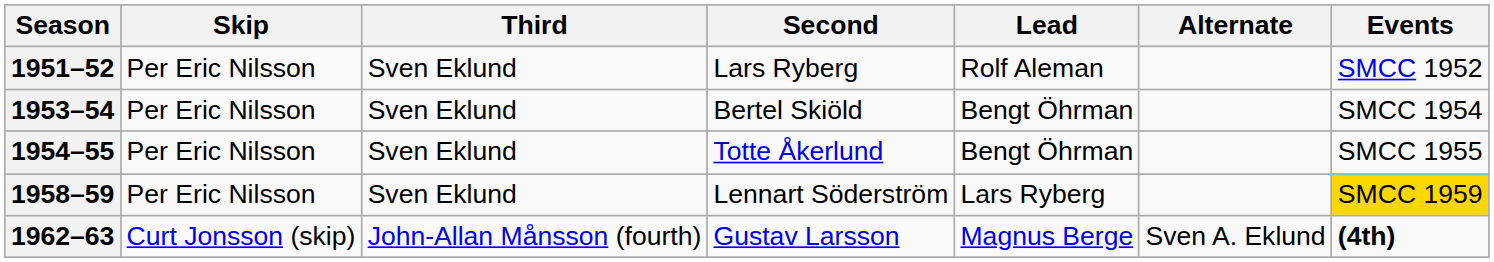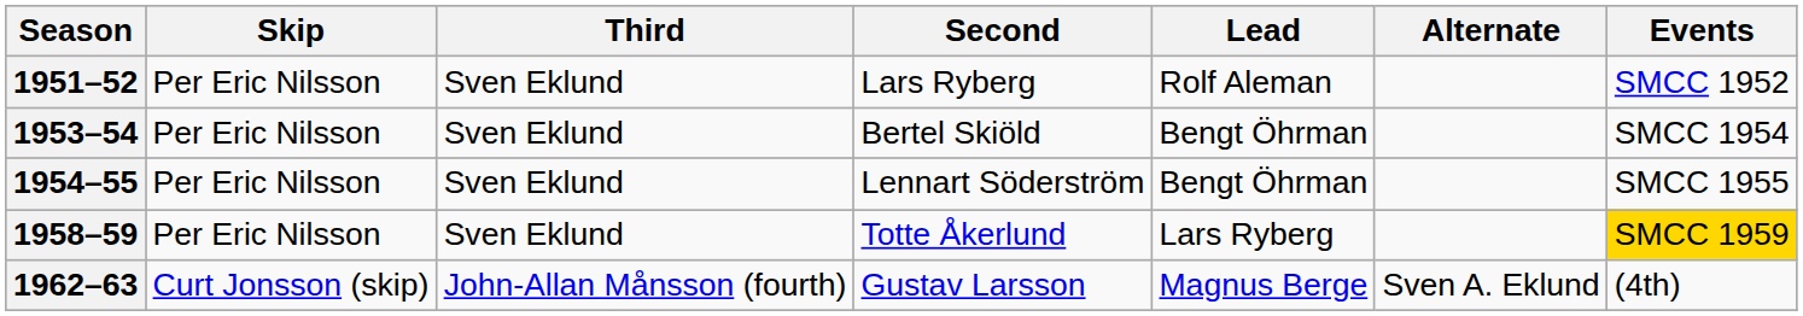1954–55 | Second: Totte Åkerlund -> Lennart Söderström
1958–59 | Second: Lennart Söderström -> Totte Åkerlund
1962–63 | Events: bold -> normal
